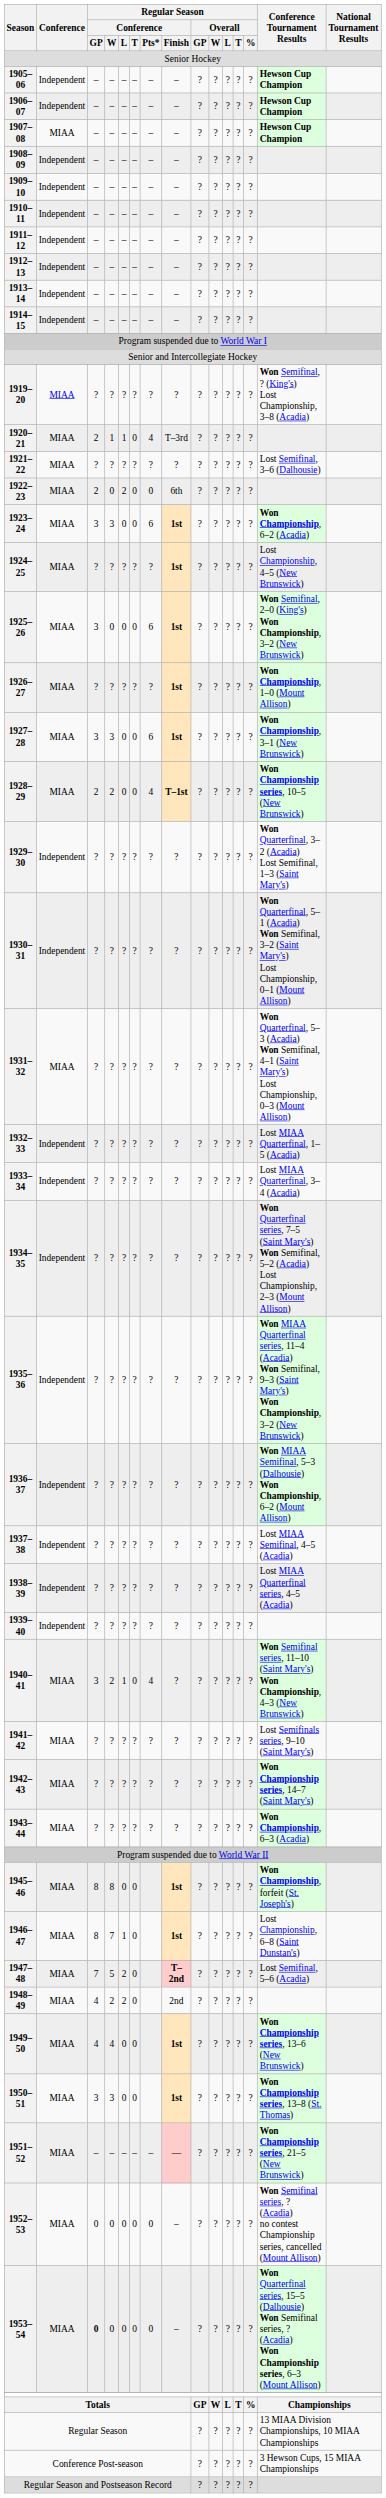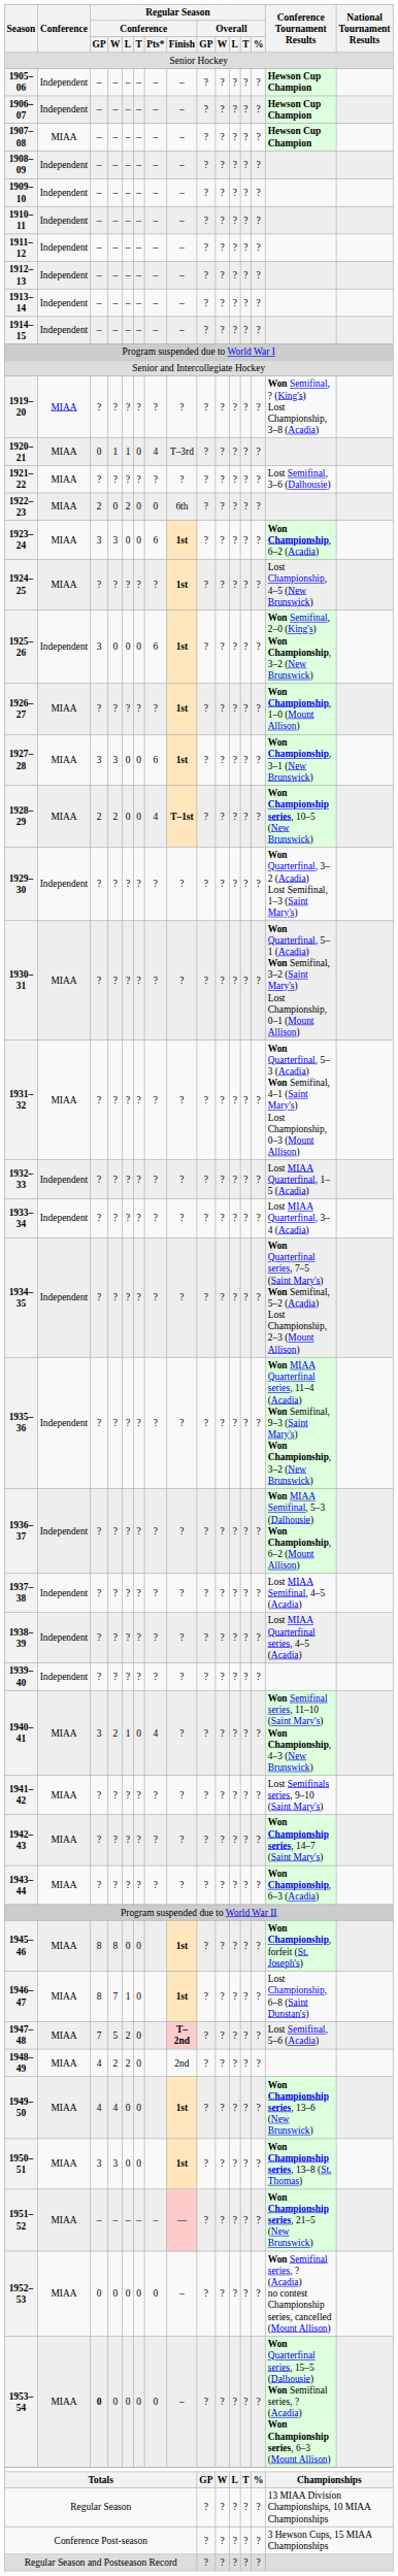1920–21 | Regular Season / Conference / GP: 2 -> 0
1925–26 | Conference: MIAA -> Independent
1930–31 | Conference: Independent -> MIAA
